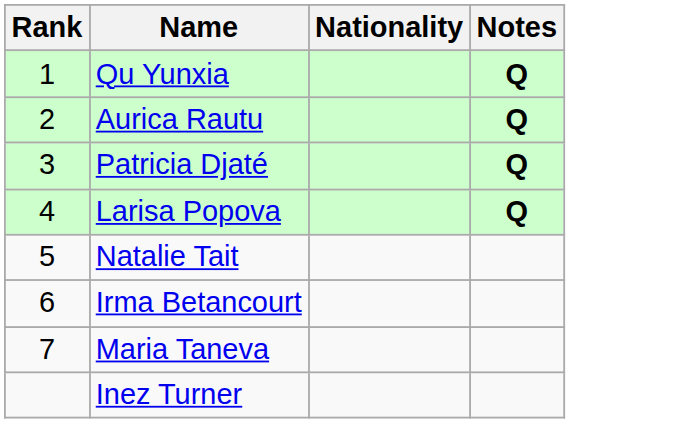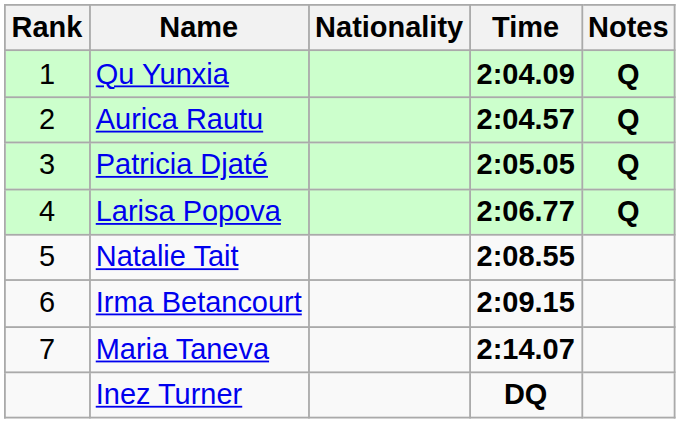+ column: Time | 2:04.09 | 2:04.57 | 2:05.05 | 2:06.77 | 2:08.55 | 2:09.15 | 2:14.07 | DQ
